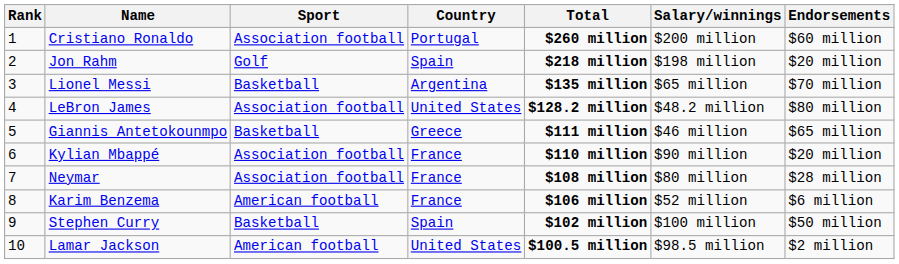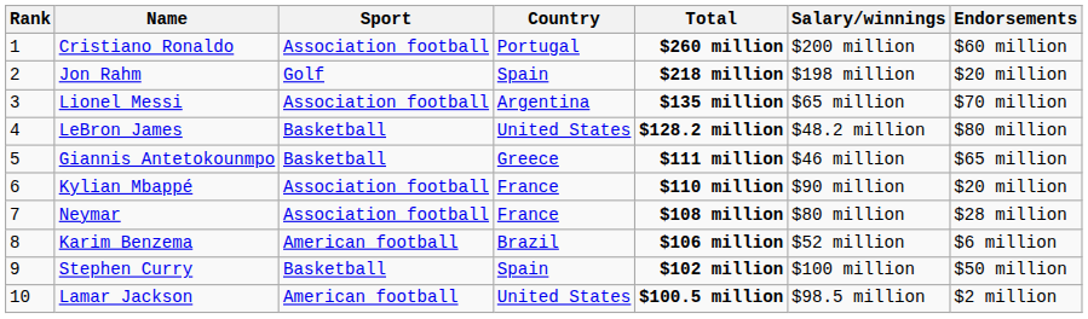Lionel Messi | Sport: Basketball -> Association football
LeBron James | Sport: Association football -> Basketball
Karim Benzema | Country: France -> Brazil
